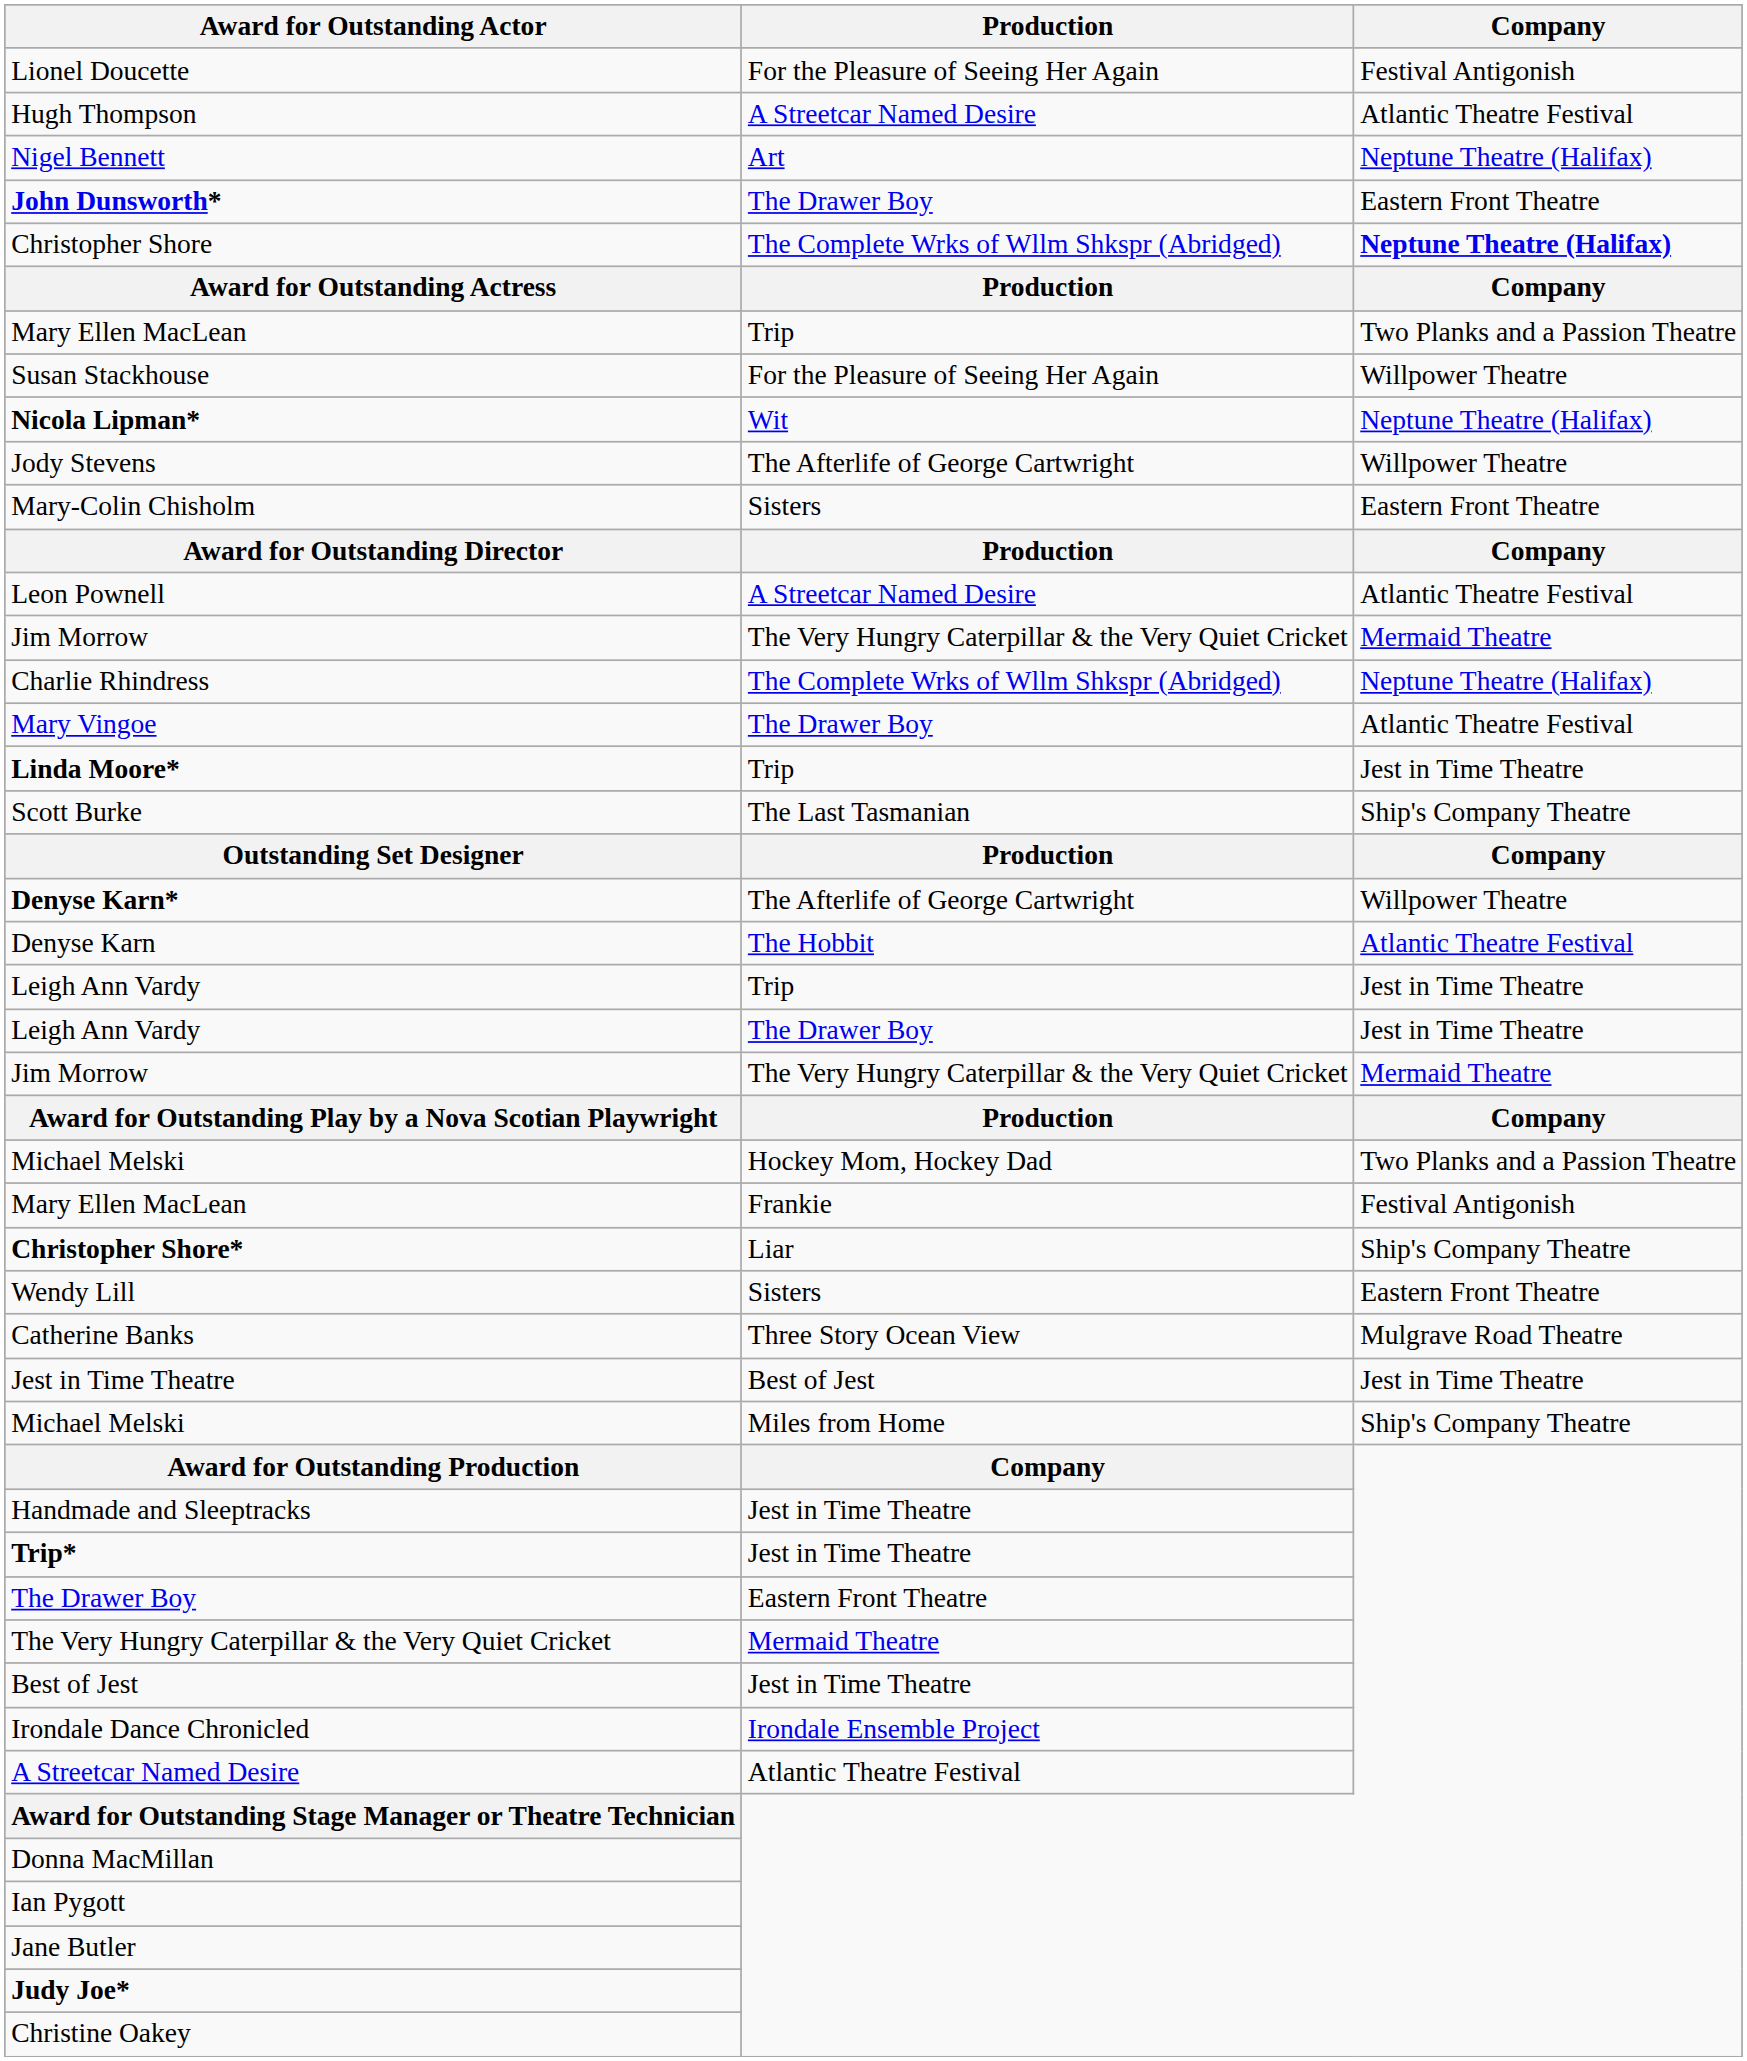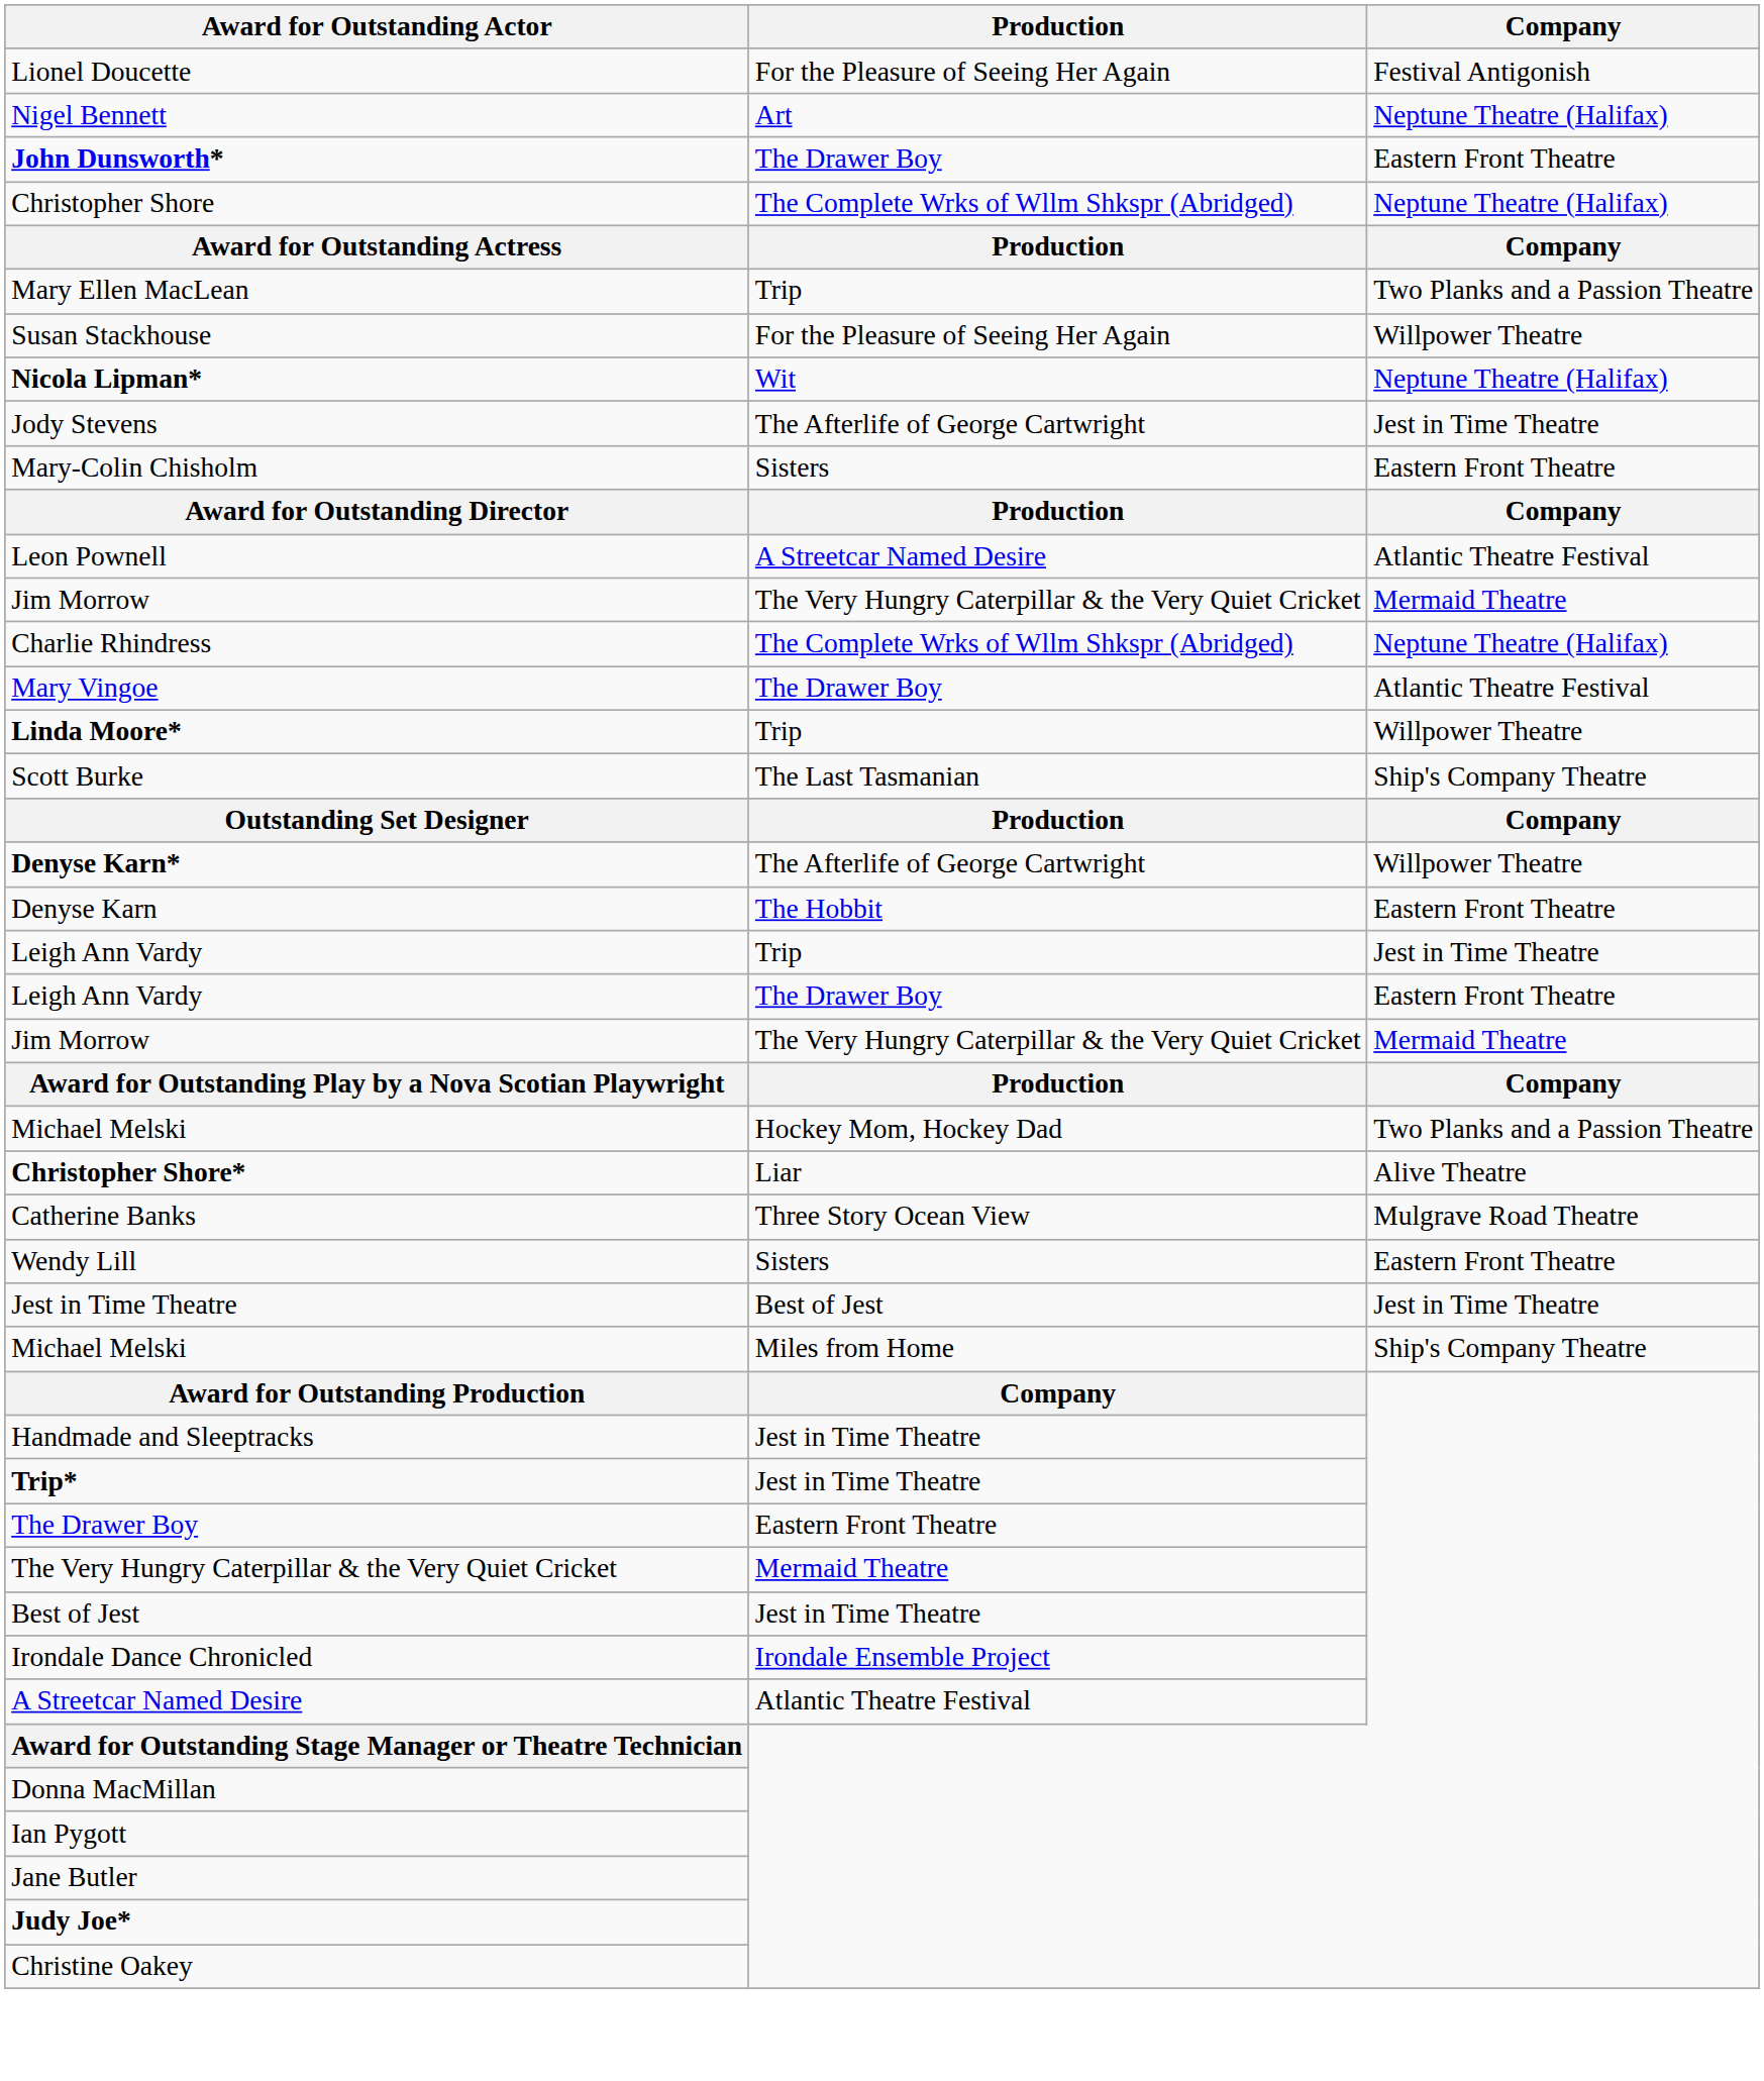- row: Hugh Thompson | A Streetcar Named Desire | Atlantic Theatre Festival
Christopher Shore | Company: bold -> normal
Jody Stevens | Company: Willpower Theatre -> Jest in Time Theatre
Linda Moore* | Company: Jest in Time Theatre -> Willpower Theatre
Denyse Karn | Company: Atlantic Theatre Festival -> Eastern Front Theatre
Leigh Ann Vardy / The Drawer Boy | Company: Jest in Time Theatre -> Eastern Front Theatre
- row: Mary Ellen MacLean | Frankie | Festival Antigonish
Christopher Shore* | Company: Ship's Company Theatre -> Alive Theatre
rows swapped: Catherine Banks <-> Wendy Lill
